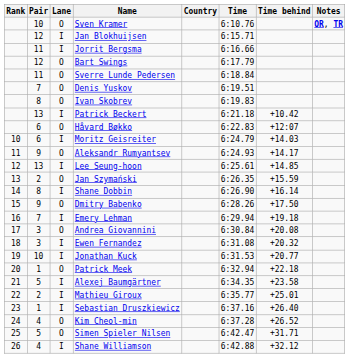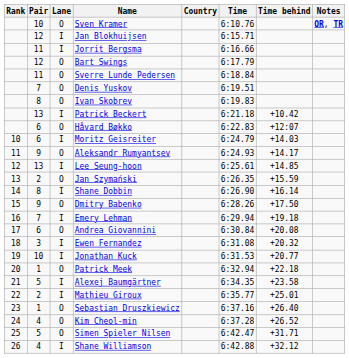Andrea Giovannini | Pair: 3 -> 6
Sebastian Druszkiewicz | Lane: I -> O
